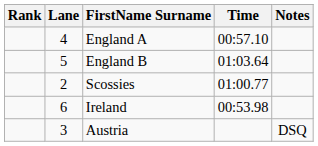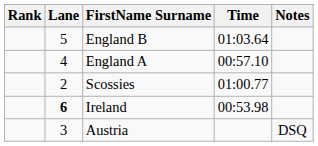rows swapped: England A <-> England B
Ireland | Lane: normal -> bold
